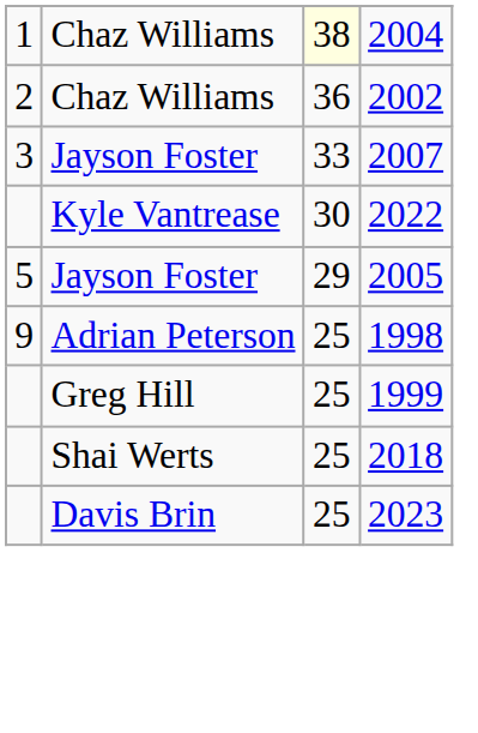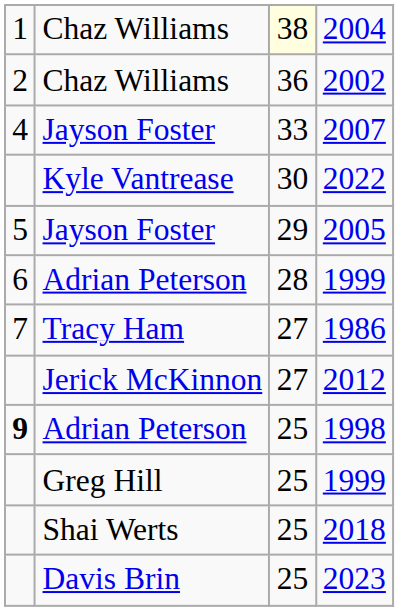2007 | column 1: 3 -> 4
+ row: 6 | Adrian Peterson | 28 | 1999
+ row: 7 | Tracy Ham | 27 | 1986
+ row: Jerick McKinnon | 27 | 2012
1998 | column 1: normal -> bold
